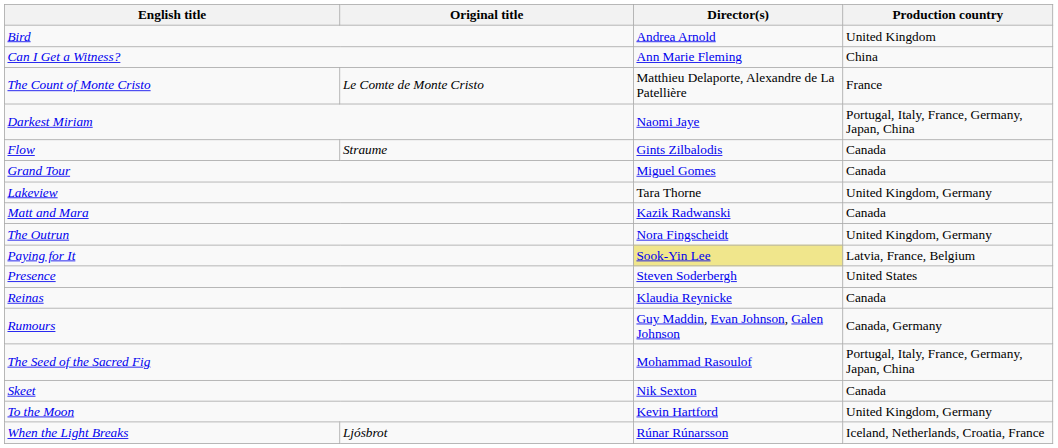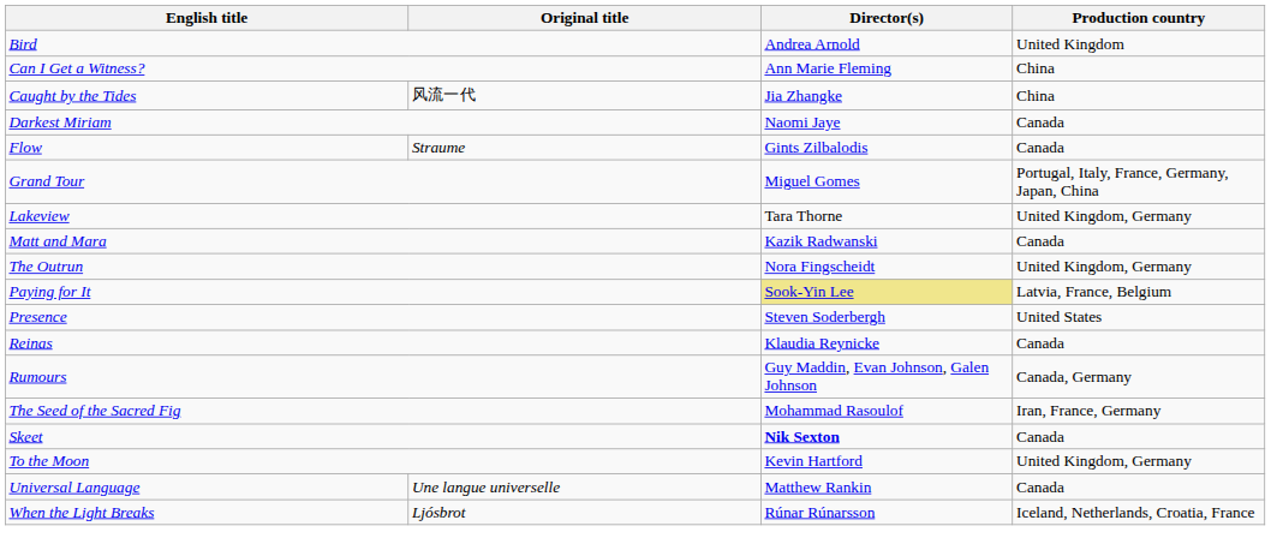+ row: Caught by the Tides | 风流一代 | Jia Zhangke | China
- row: The Count of Monte Cristo | Le Comte de Monte Cristo | Matthieu Delaporte, Alexandre de La Patellière | France
Darkest Miriam | Production country: Portugal, Italy, France, Germany, Japan, China -> Canada
Grand Tour | Production country: Canada -> Portugal, Italy, France, Germany, Japan, China
The Seed of the Sacred Fig | Production country: Portugal, Italy, France, Germany, Japan, China -> Iran, France, Germany
Skeet | Director(s): normal -> bold
+ row: Universal Language | Une langue universelle | Matthew Rankin | Canada
